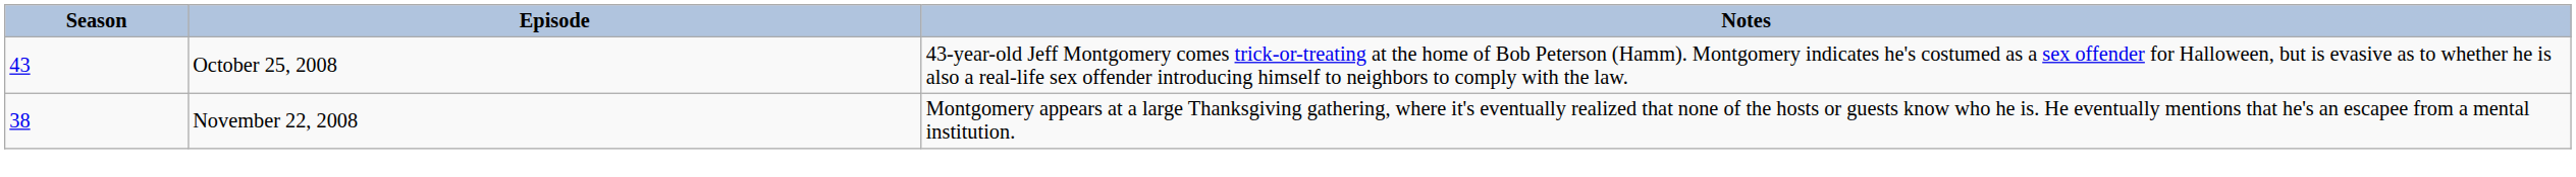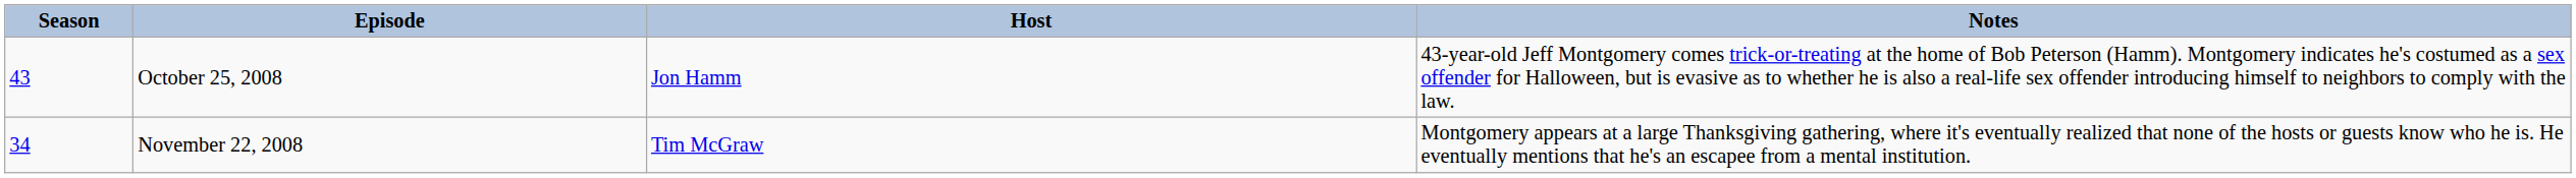+ column: Host | Jon Hamm | Tim McGraw
November 22, 2008 | Season: 38 -> 34
